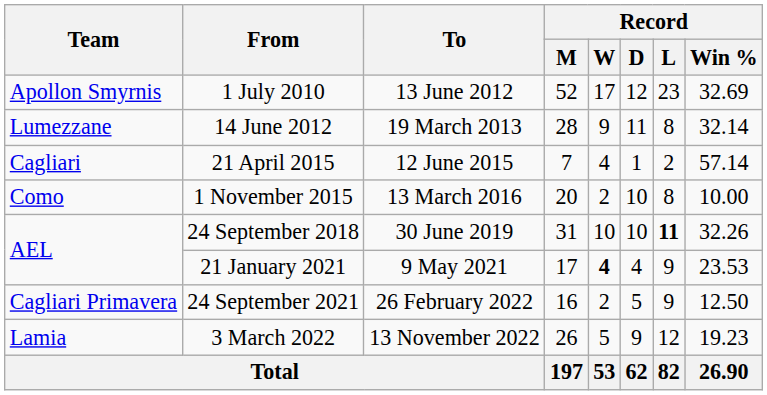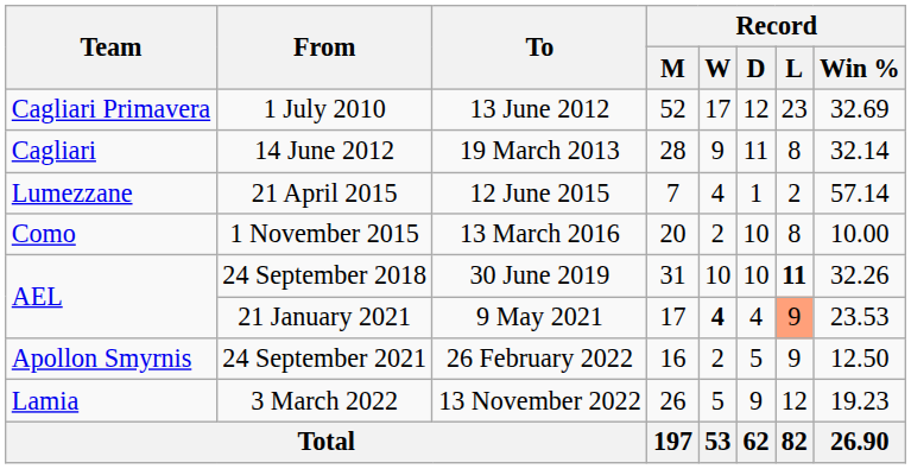1 July 2010 | Team: Apollon Smyrnis -> Cagliari Primavera
14 June 2012 | Team: Lumezzane -> Cagliari
21 April 2015 | Team: Cagliari -> Lumezzane
21 January 2021 | Record / L: no background -> lightsalmon background
24 September 2021 | Team: Cagliari Primavera -> Apollon Smyrnis
